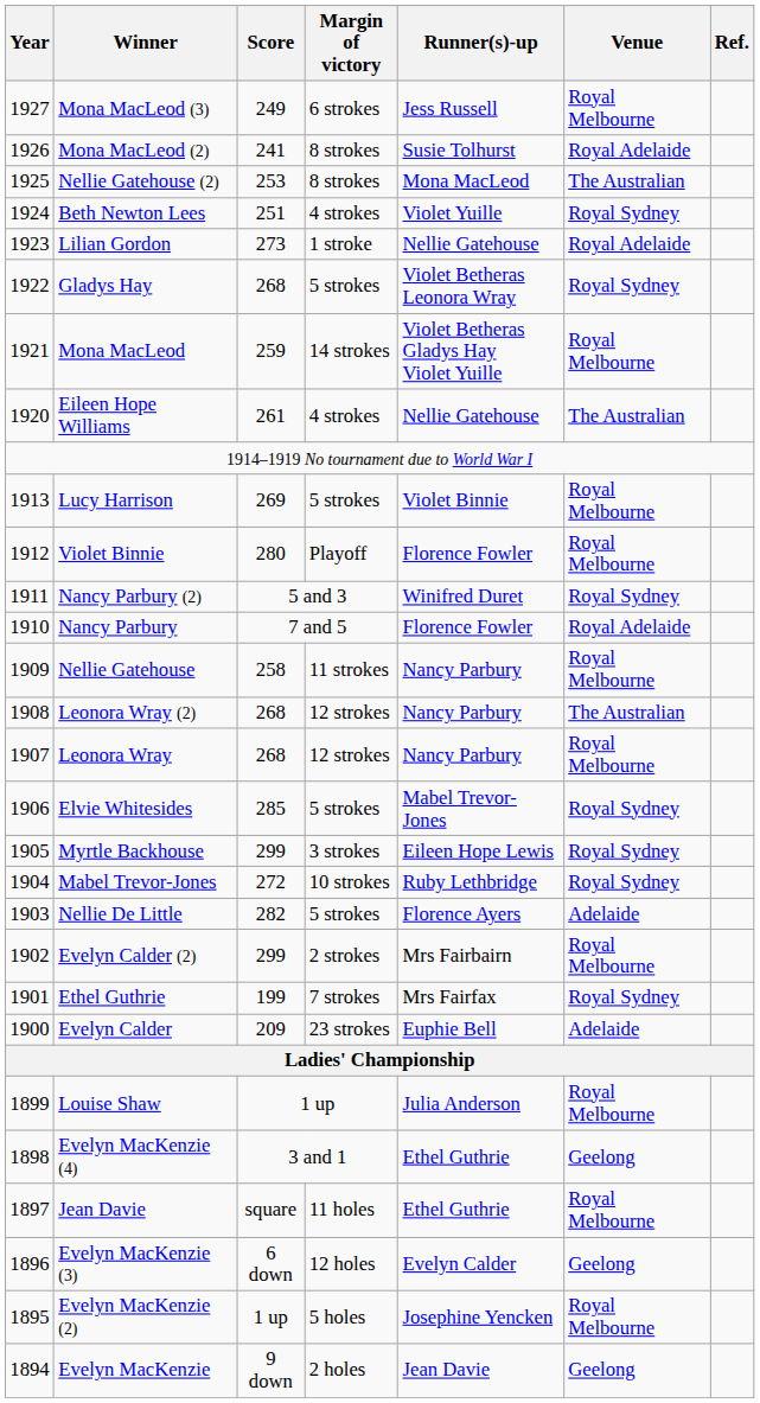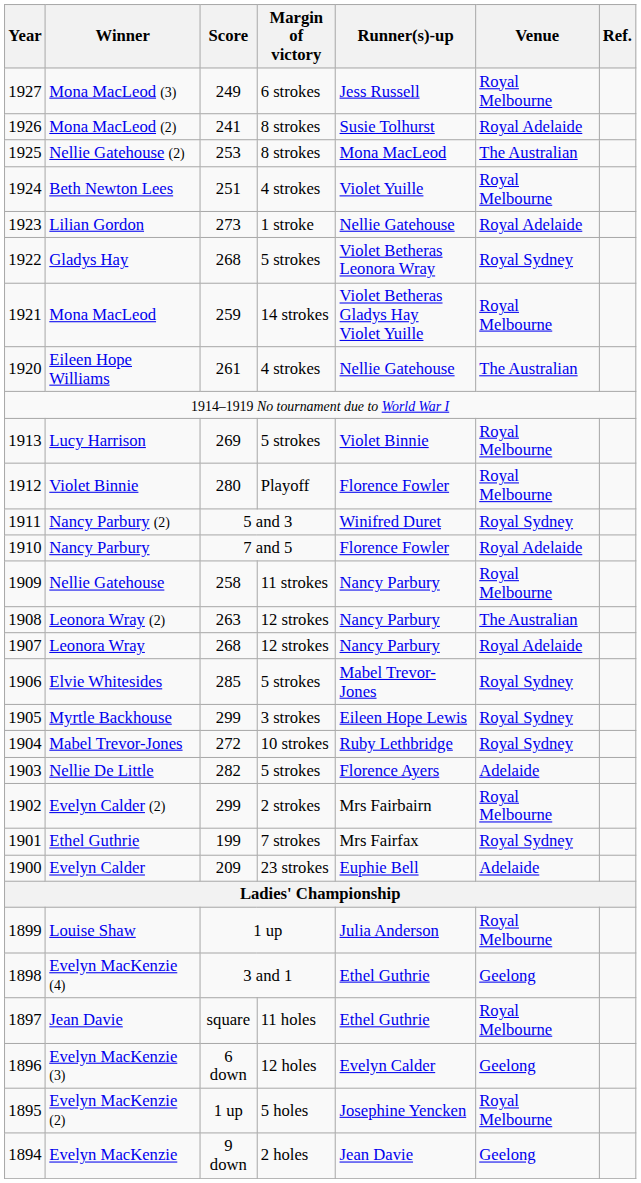Beth Newton Lees | Venue: Royal Sydney -> Royal Melbourne
Leonora Wray (2) | Score: 268 -> 263
Leonora Wray | Venue: Royal Melbourne -> Royal Adelaide
